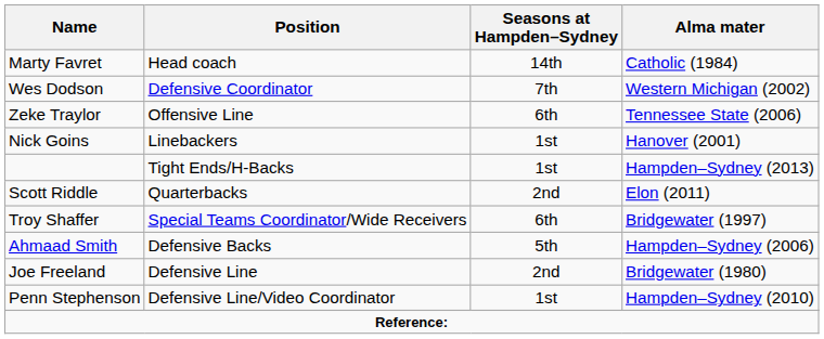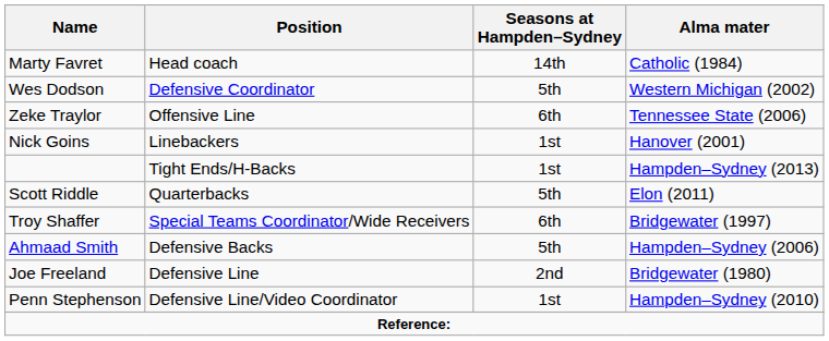Wes Dodson | Seasons at Hampden–Sydney: 7th -> 5th
Scott Riddle | Seasons at Hampden–Sydney: 2nd -> 5th
